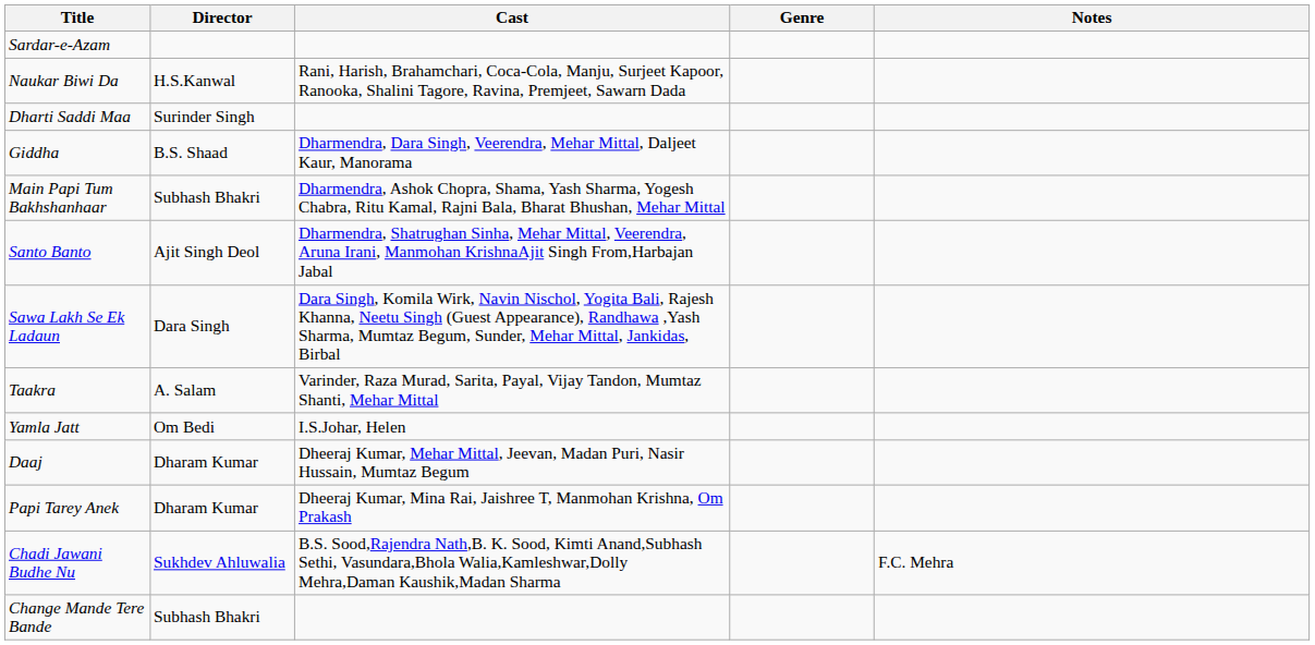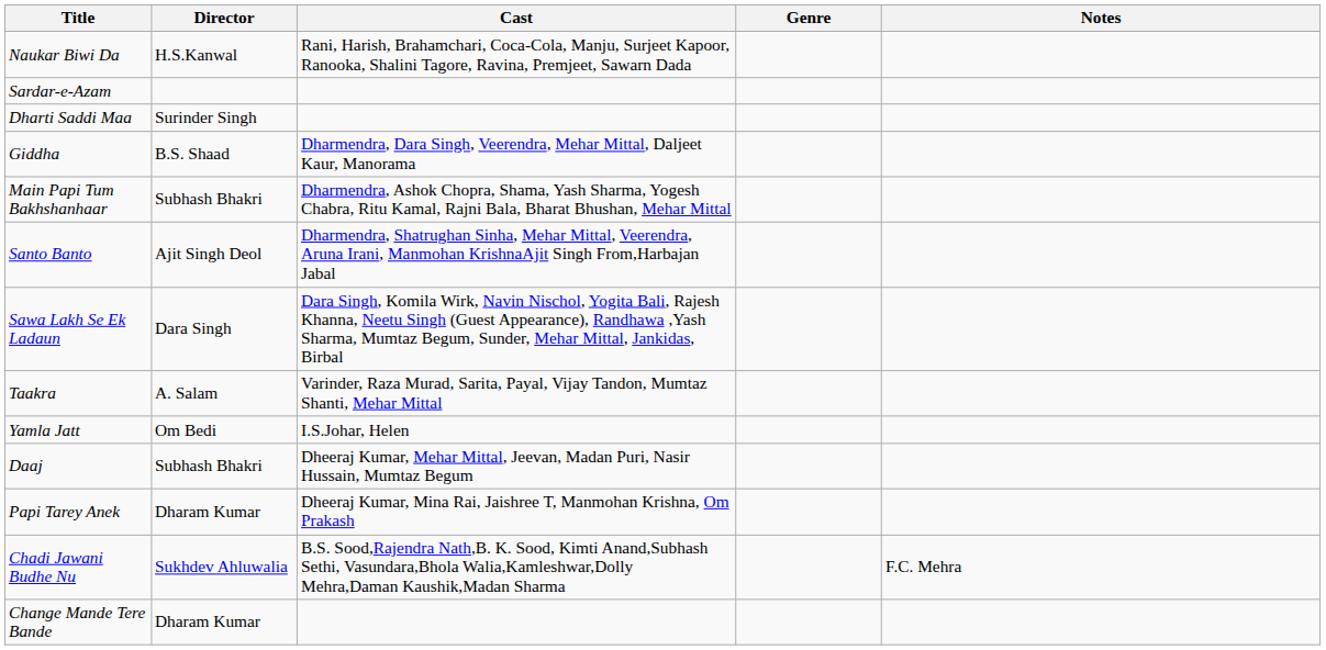rows swapped: Naukar Biwi Da <-> Sardar-e-Azam
Daaj | Director: Dharam Kumar -> Subhash Bhakri
Change Mande Tere Bande | Director: Subhash Bhakri -> Dharam Kumar
